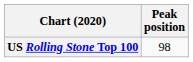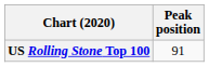US Rolling Stone Top 100 | Peak position: 98 -> 91
